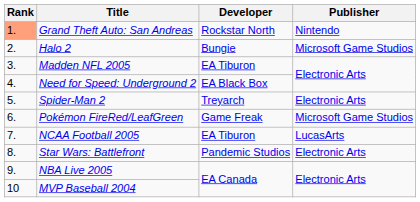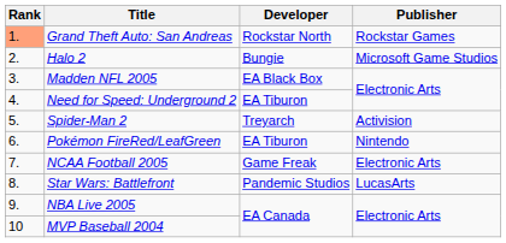Grand Theft Auto: San Andreas | Publisher: Nintendo -> Rockstar Games
Madden NFL 2005 | Developer: EA Tiburon -> EA Black Box
Need for Speed: Underground 2 | Developer: EA Black Box -> EA Tiburon
Spider-Man 2 | Publisher: Electronic Arts -> Activision
Pokémon FireRed/LeafGreen | Developer: Game Freak -> EA Tiburon
Pokémon FireRed/LeafGreen | Publisher: Microsoft Game Studios -> Nintendo
NCAA Football 2005 | Developer: EA Tiburon -> Game Freak
NCAA Football 2005 | Publisher: LucasArts -> Electronic Arts
Star Wars: Battlefront | Publisher: Electronic Arts -> LucasArts
